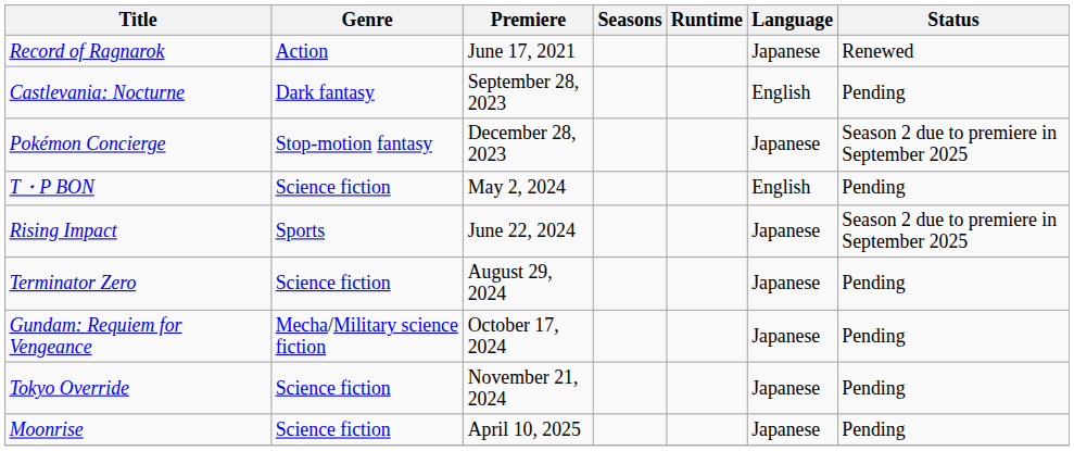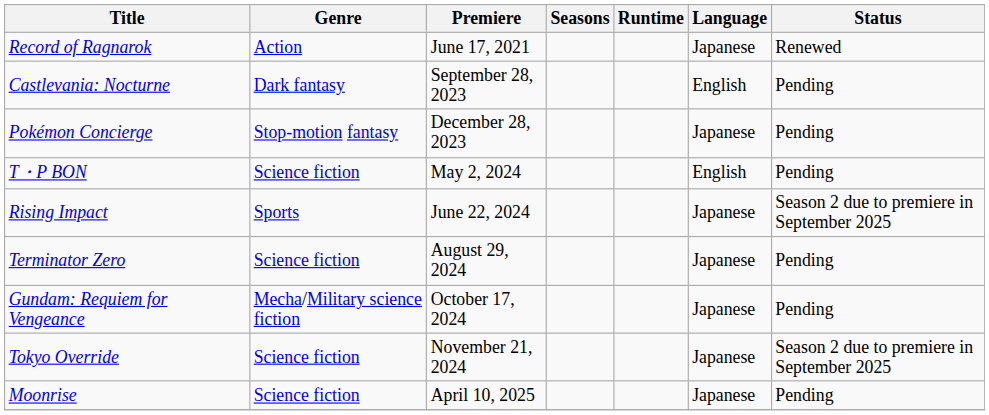Pokémon Concierge | Status: Season 2 due to premiere in September 2025 -> Pending
Tokyo Override | Status: Pending -> Season 2 due to premiere in September 2025
